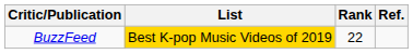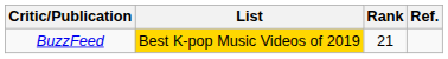BuzzFeed | Rank: 22 -> 21
